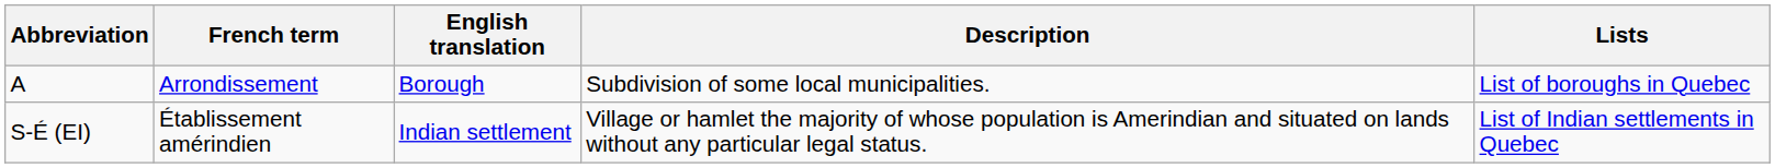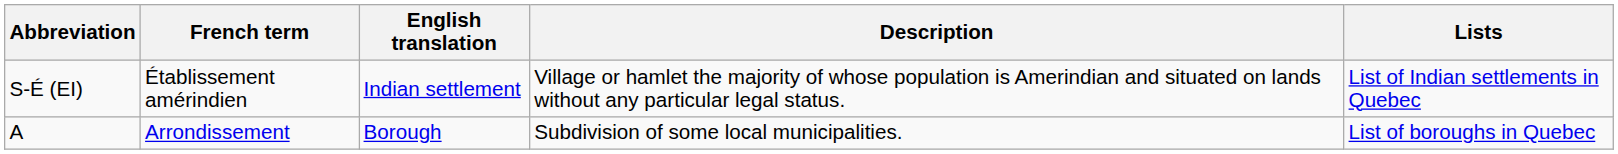rows swapped: A <-> S-É (EI)
